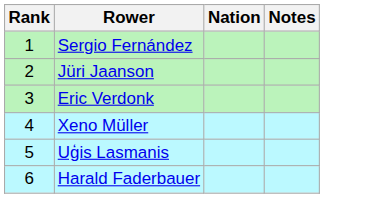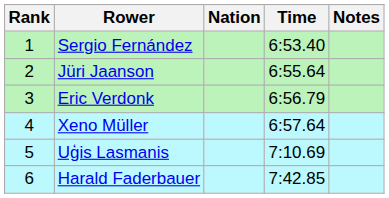+ column: Time | 6:53.40 | 6:55.64 | 6:56.79 | 6:57.64 | 7:10.69 | 7:42.85
